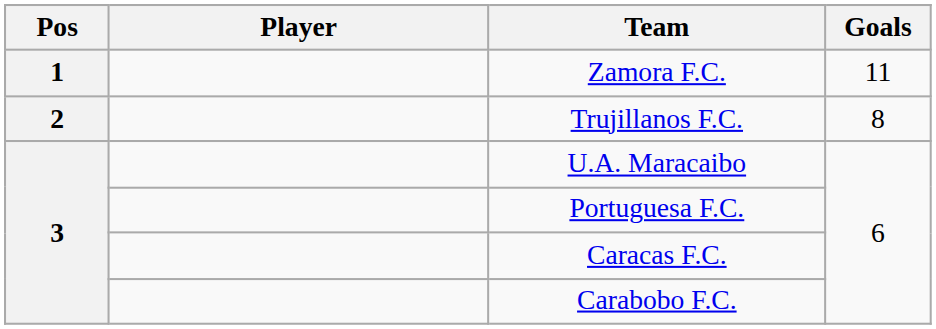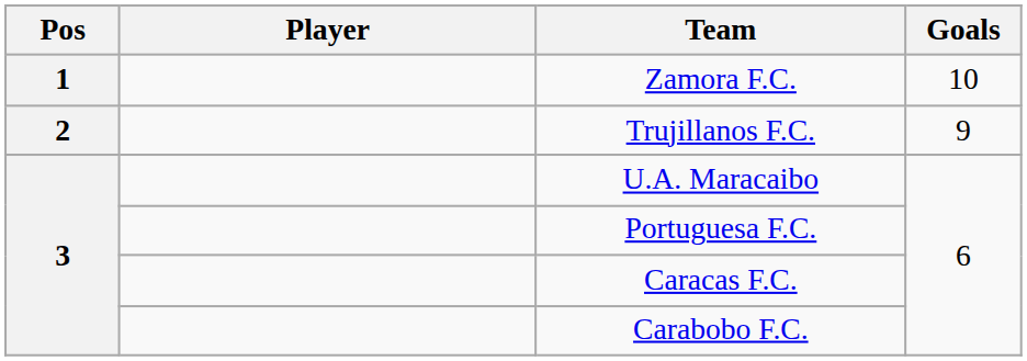Zamora F.C. | Goals: 11 -> 10
Trujillanos F.C. | Goals: 8 -> 9
